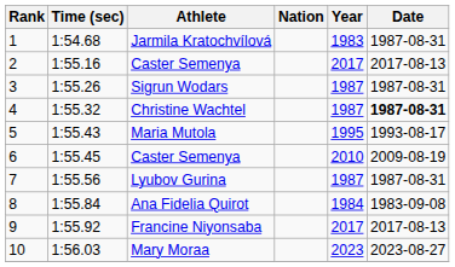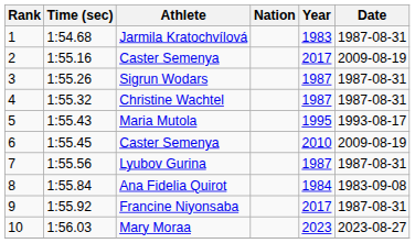2 / Caster Semenya | Date: 2017-08-13 -> 2009-08-19
Christine Wachtel | Date: bold -> normal
Francine Niyonsaba | Date: 2017-08-13 -> 1987-08-31
